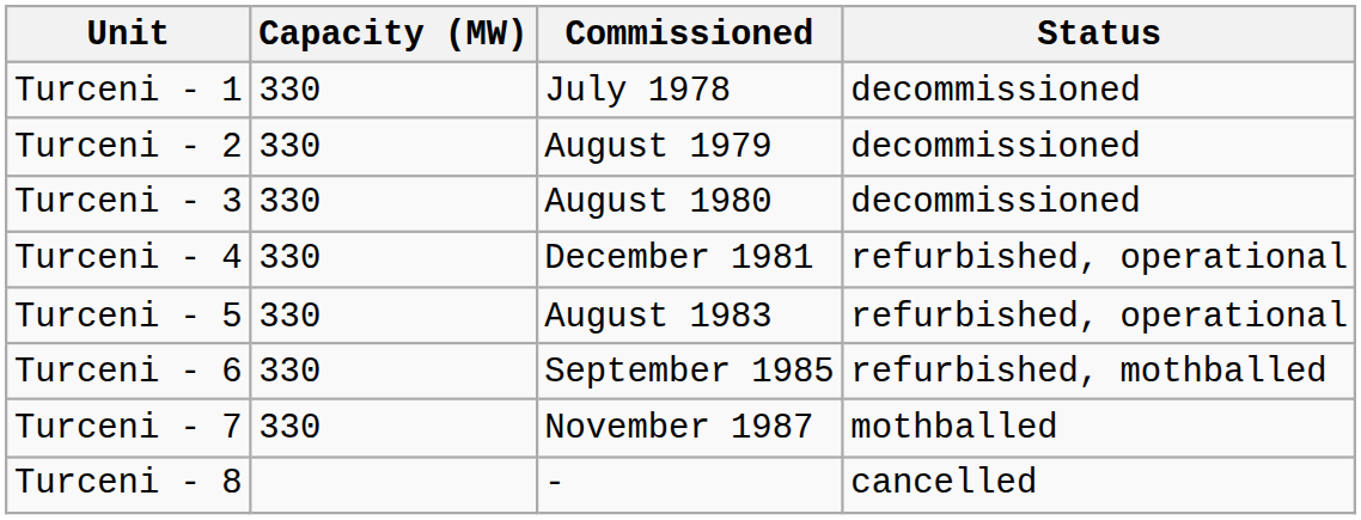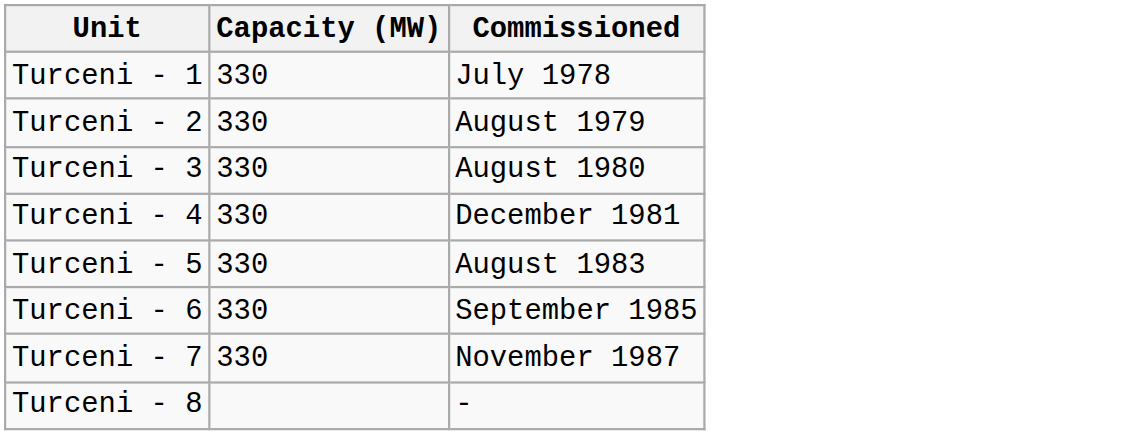- column: Status | decommissioned | decommissioned | decommissioned | refurbished, operational | refurbished, operational | refurbished, mothballed | mothballed | cancelled
